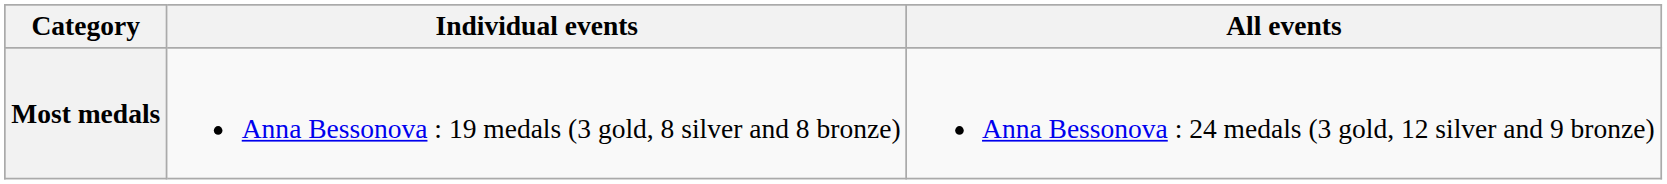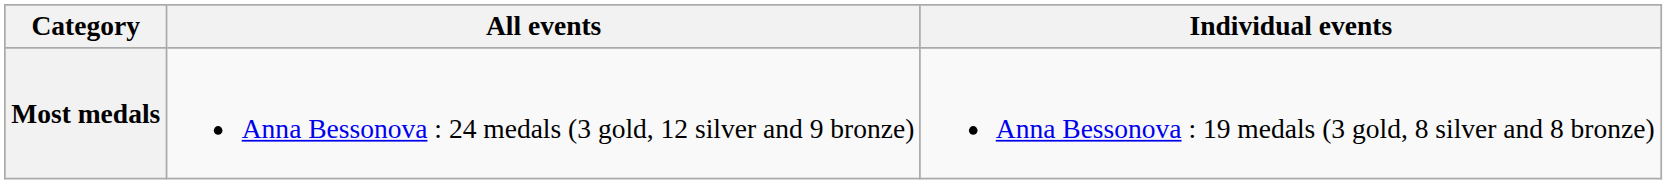columns swapped: All events <-> Individual events
